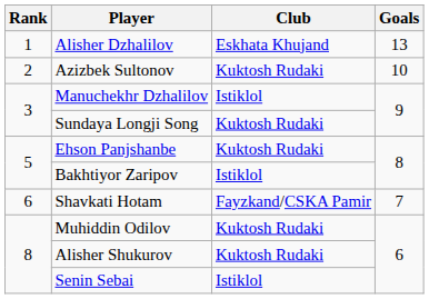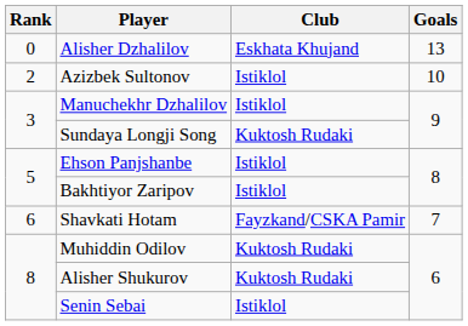Alisher Dzhalilov | Rank: 1 -> 0
Azizbek Sultonov | Club: Kuktosh Rudaki -> Istiklol
Ehson Panjshanbe | Club: Kuktosh Rudaki -> Istiklol
